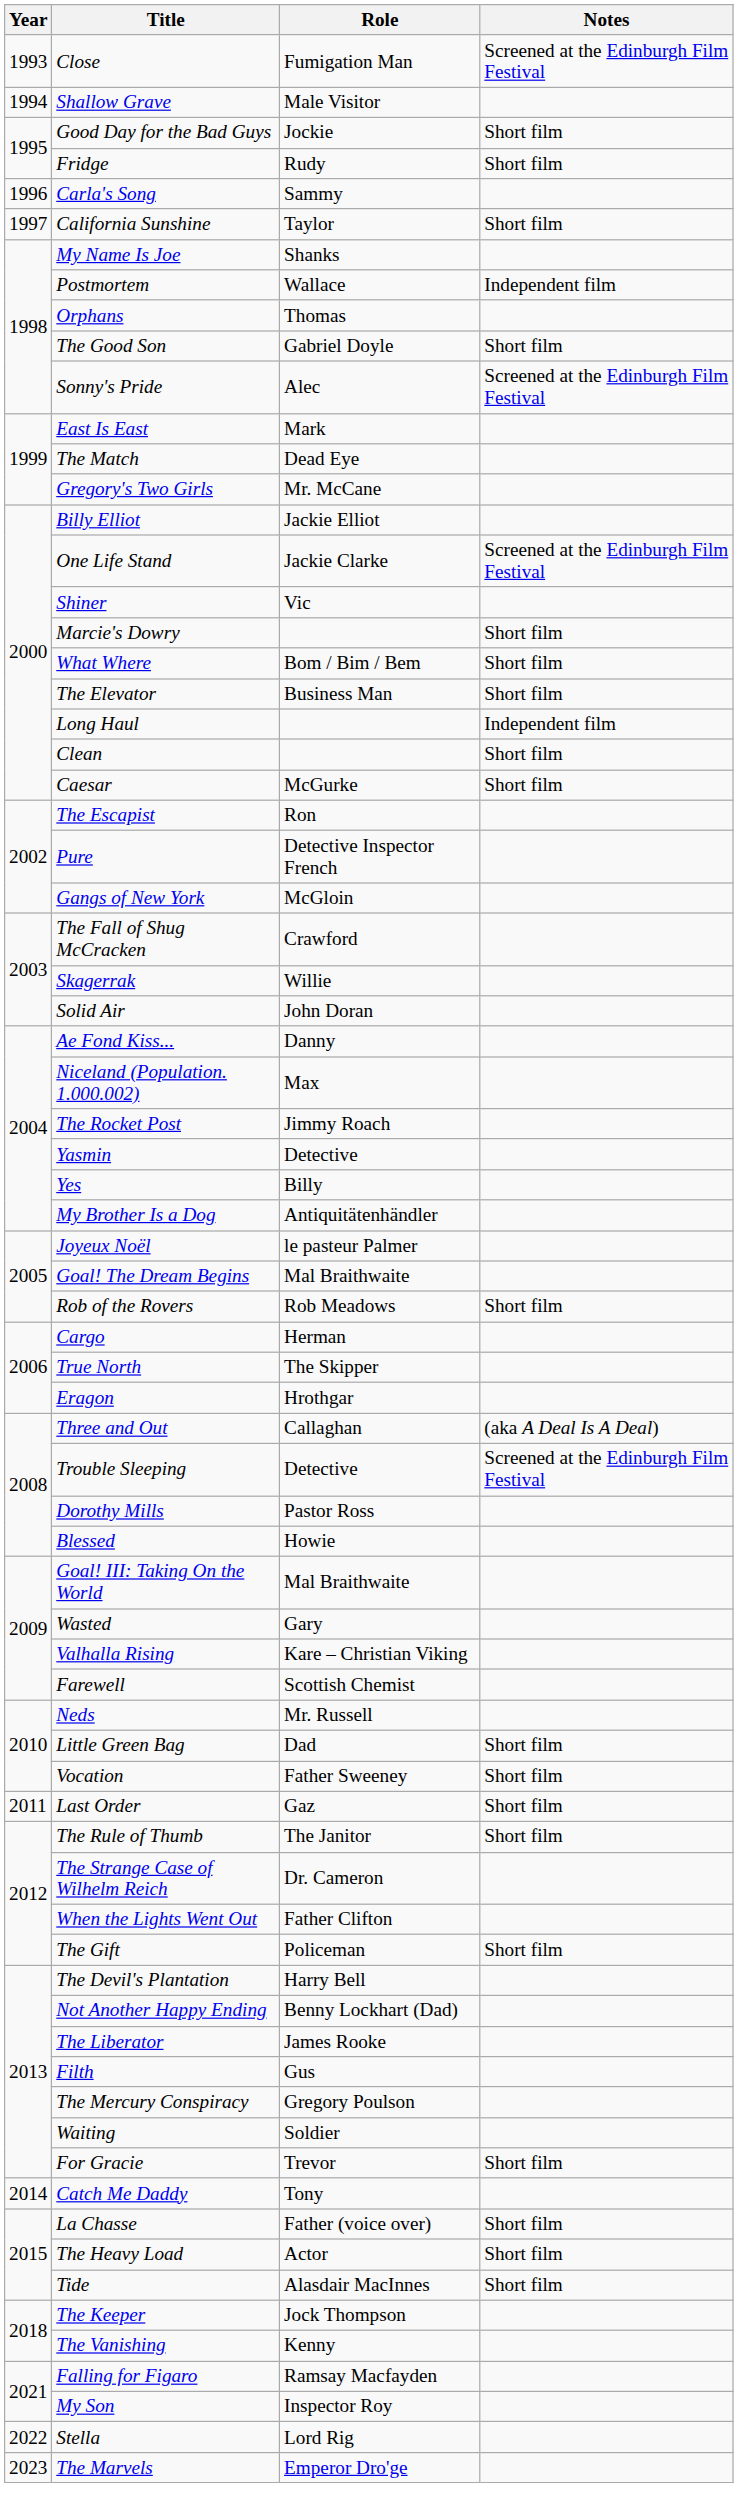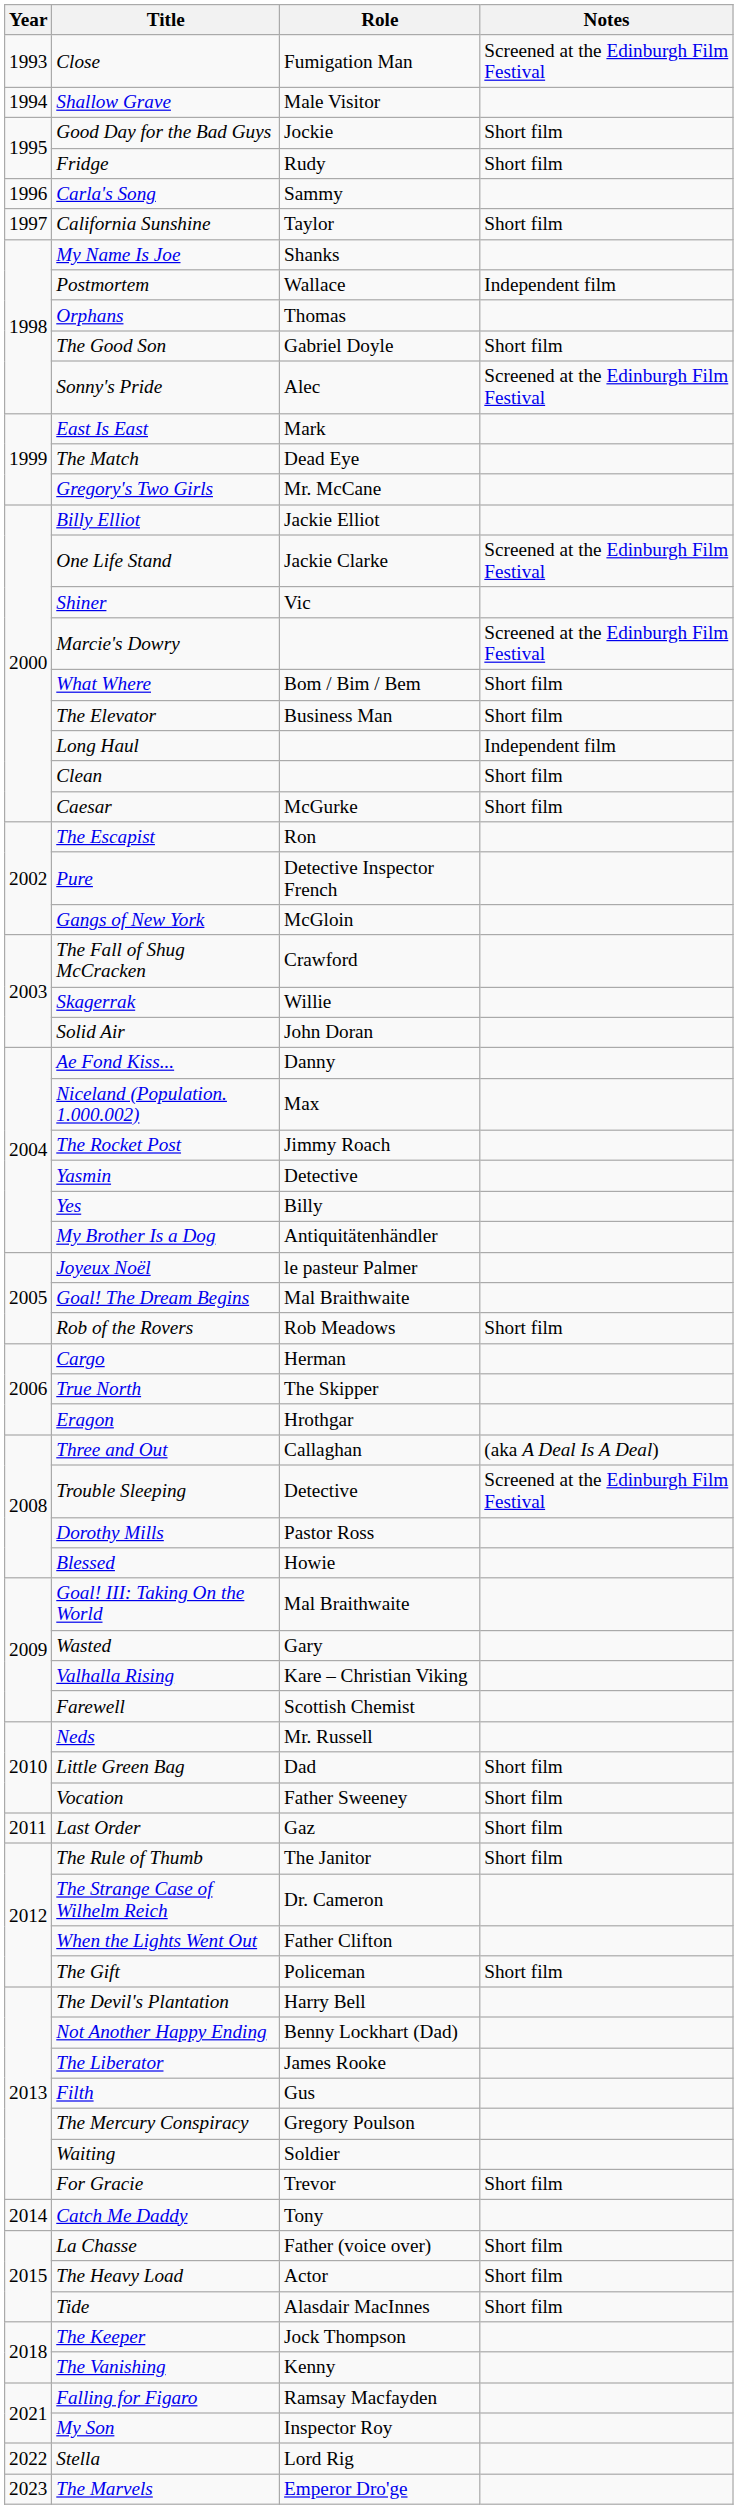Marcie's Dowry | Notes: Short film -> Screened at the Edinburgh Film Festival
